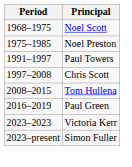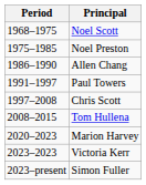+ row: 1986–1990 | Allen Chang
- row: 2016–2019 | Paul Green
+ row: 2020–2023 | Marion Harvey
